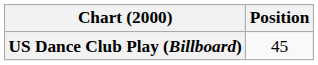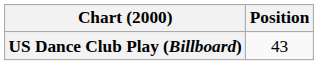US Dance Club Play (Billboard) | Position: 45 -> 43
